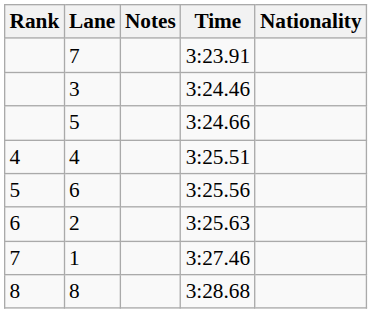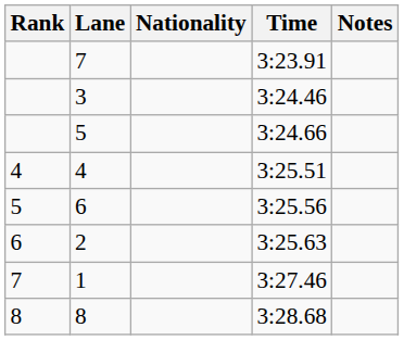columns swapped: Nationality <-> Notes
